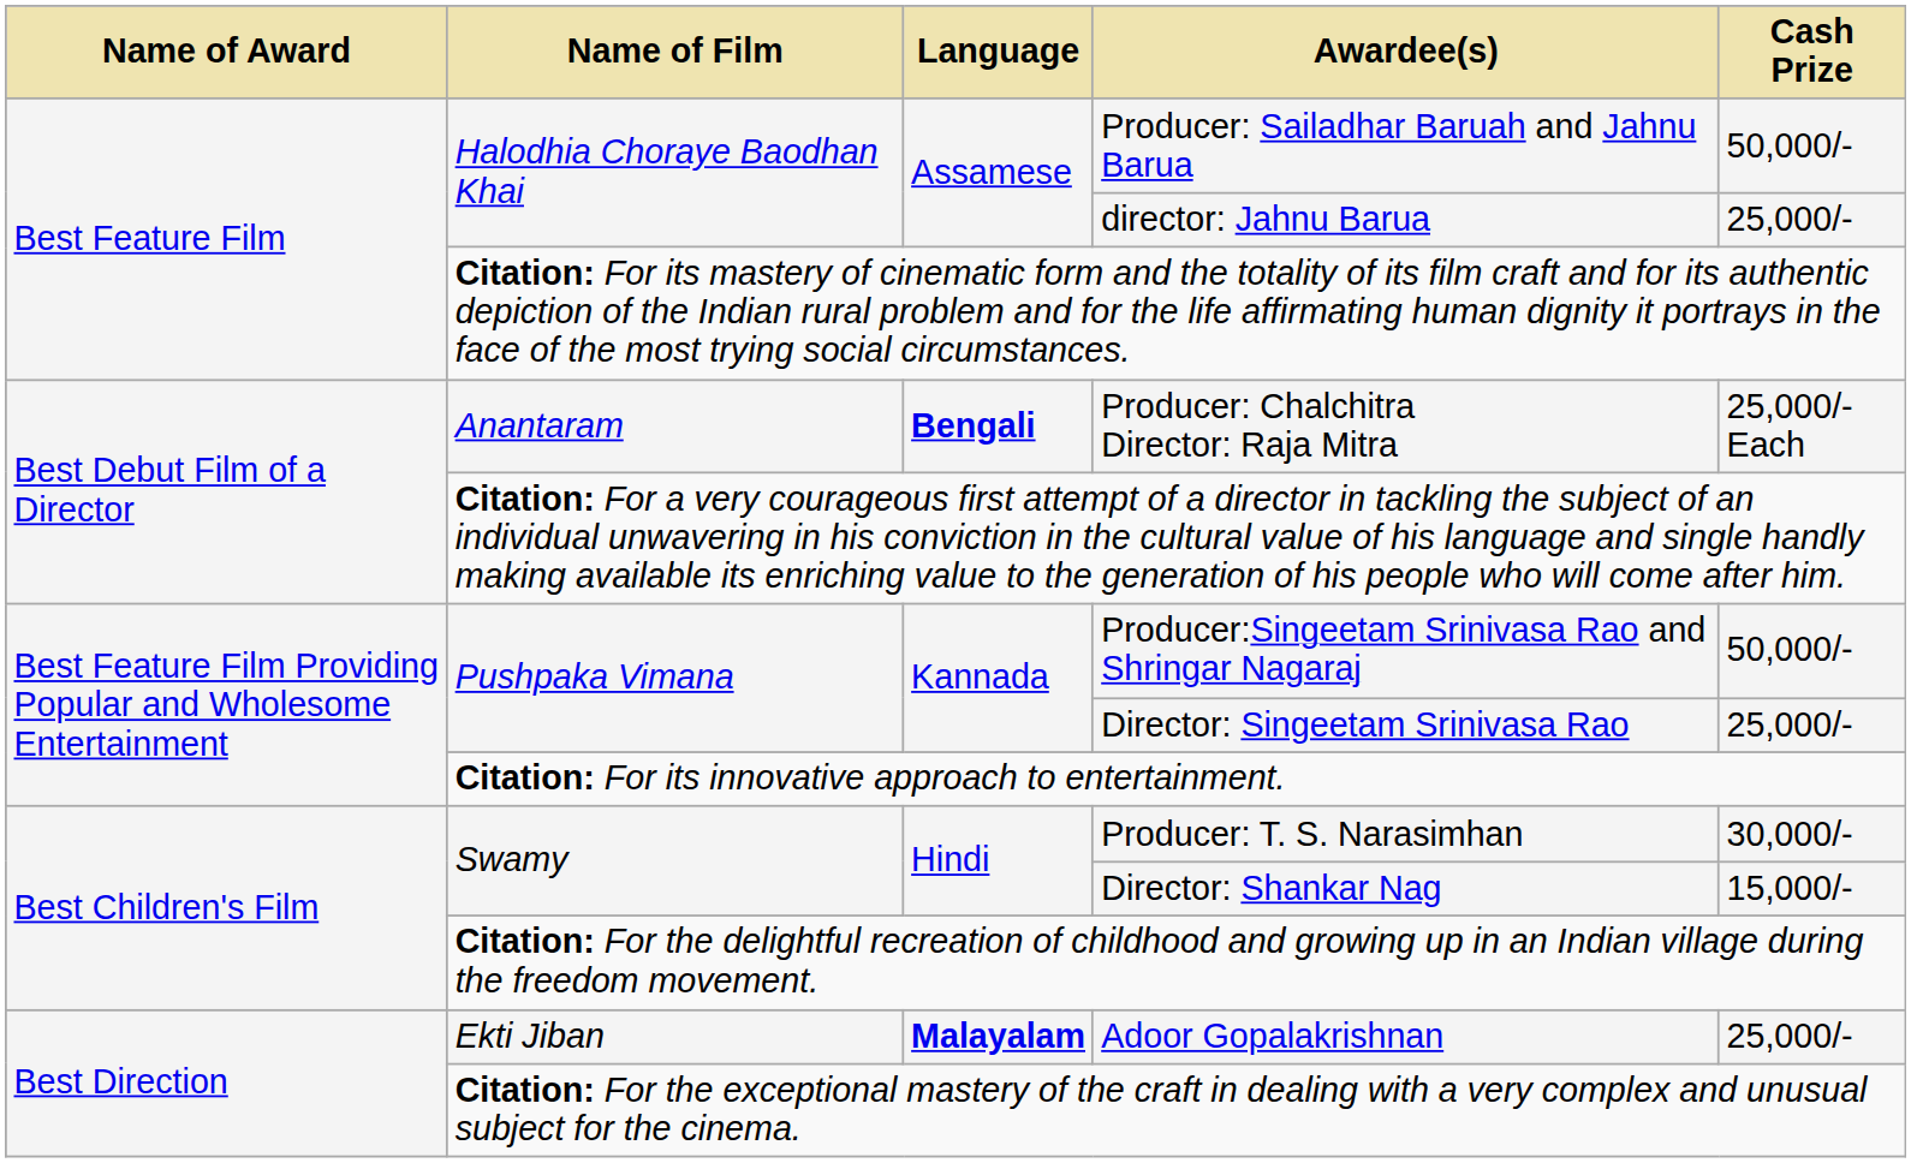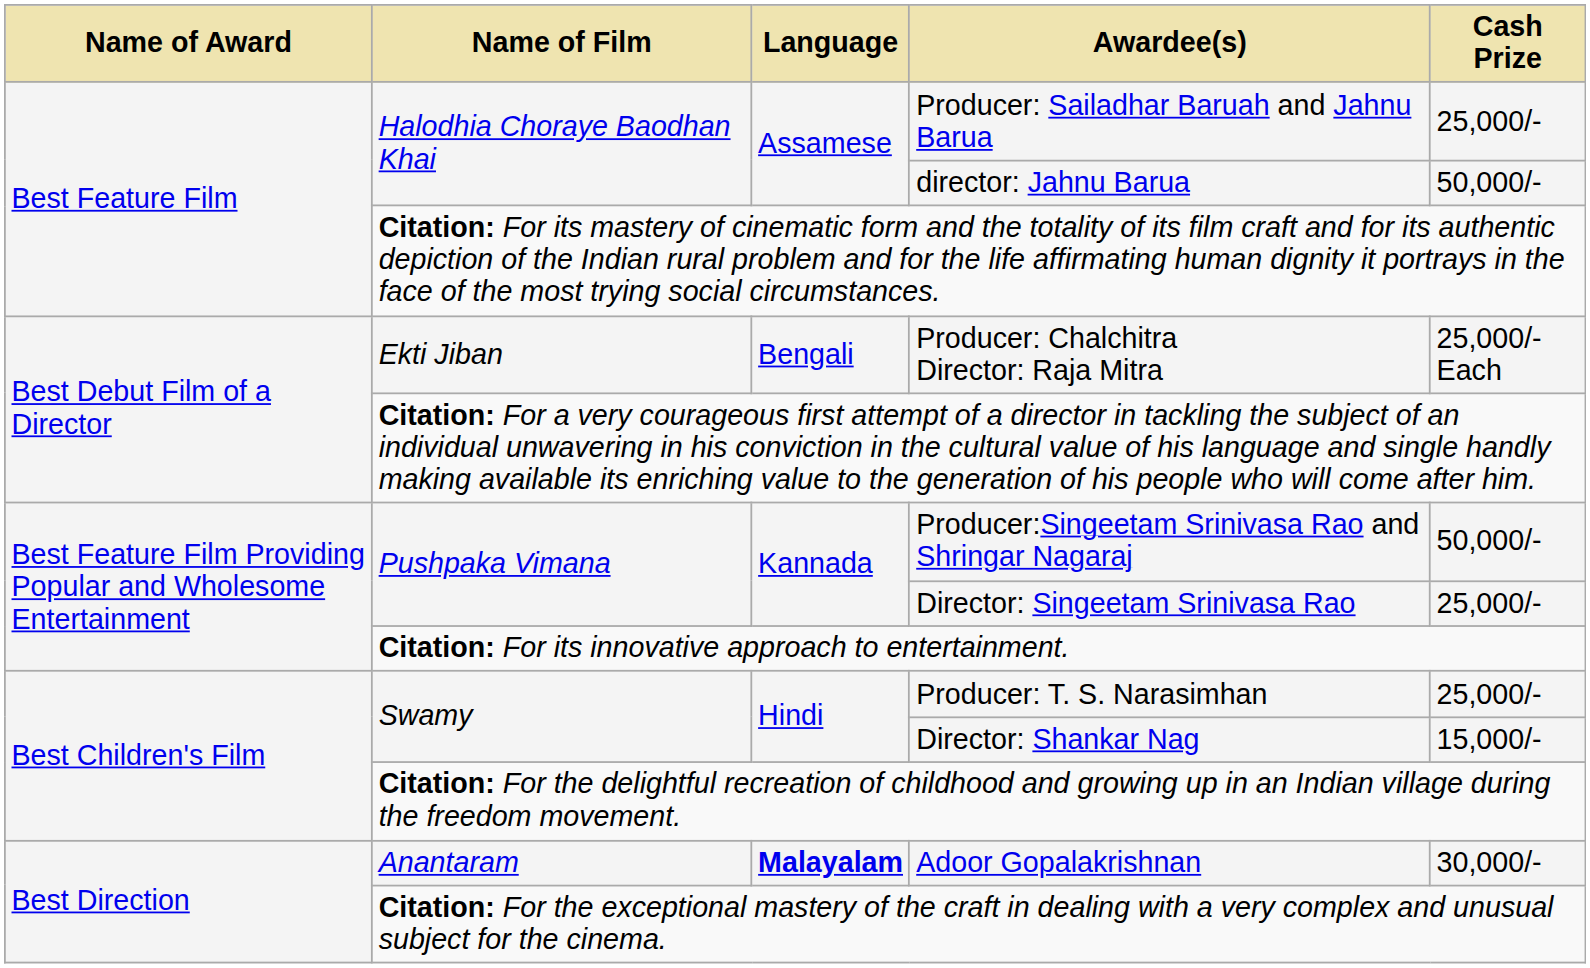Producer: Sailadhar Baruah and Jahnu Barua | Cash Prize: 50,000/- -> 25,000/-
director: Jahnu Barua | Cash Prize: 25,000/- -> 50,000/-
Producer: Chalchitra Director: Raja Mitra | Name of Film: Anantaram -> Ekti Jiban
Producer: Chalchitra Director: Raja Mitra | Language: bold -> normal
Producer: T. S. Narasimhan | Cash Prize: 30,000/- -> 25,000/-
Adoor Gopalakrishnan | Name of Film: Ekti Jiban -> Anantaram
Adoor Gopalakrishnan | Cash Prize: 25,000/- -> 30,000/-
